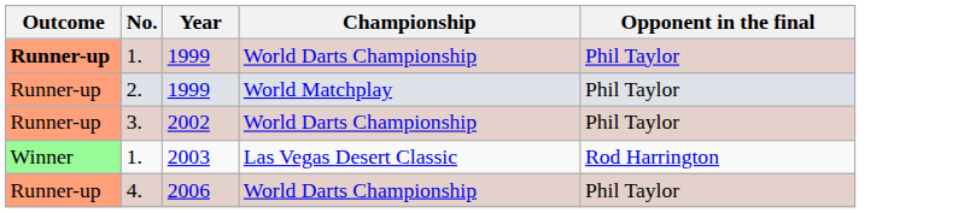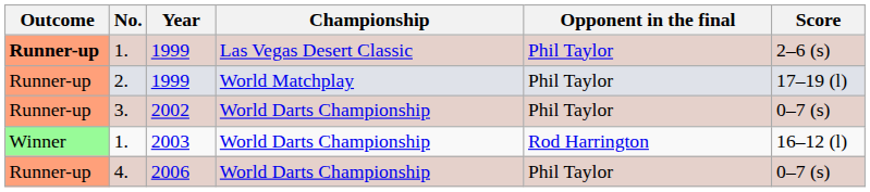+ column: Score | 2–6 (s) | 17–19 (l) | 0–7 (s) | 16–12 (l) | 0–7 (s)
1. / 1999 | Championship: World Darts Championship -> Las Vegas Desert Classic
1. / 2003 | Championship: Las Vegas Desert Classic -> World Darts Championship
